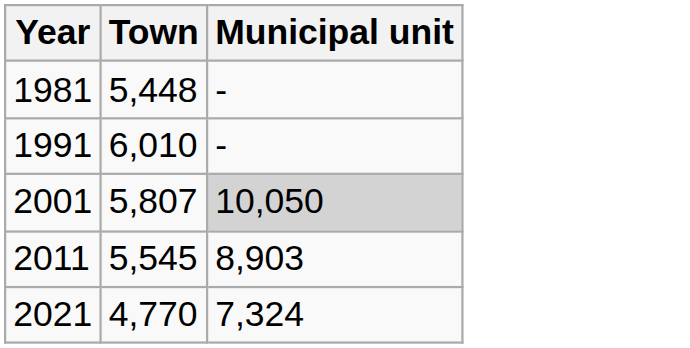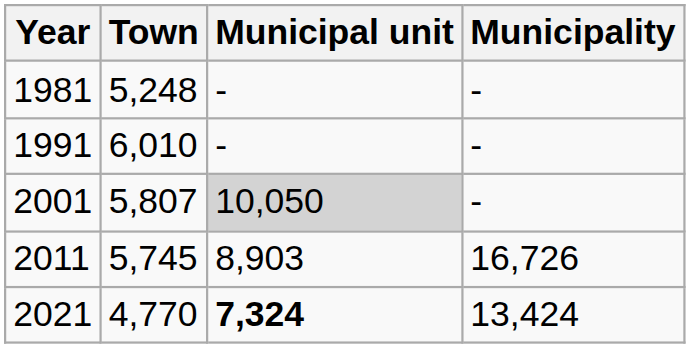+ column: Municipality | - | - | - | 16,726 | 13,424
1981 | Town: 5,448 -> 5,248
2011 | Town: 5,545 -> 5,745
2021 | Municipal unit: normal -> bold
